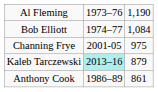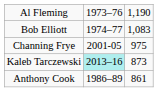Bob Elliott | column 3: 1,084 -> 1,083
Kaleb Tarczewski | column 3: 879 -> 873
